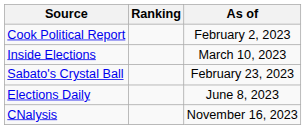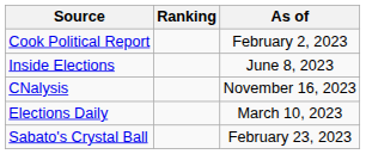Inside Elections | As of: March 10, 2023 -> June 8, 2023
rows swapped: Sabato's Crystal Ball <-> CNalysis
Elections Daily | As of: June 8, 2023 -> March 10, 2023
